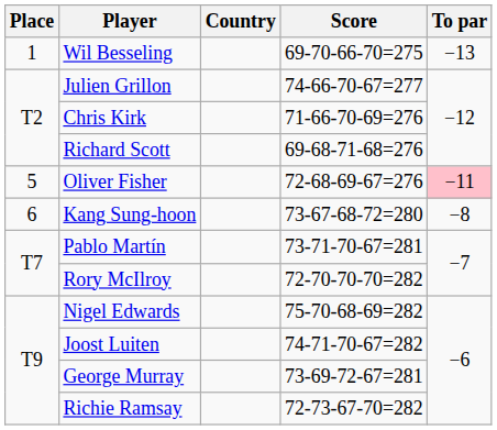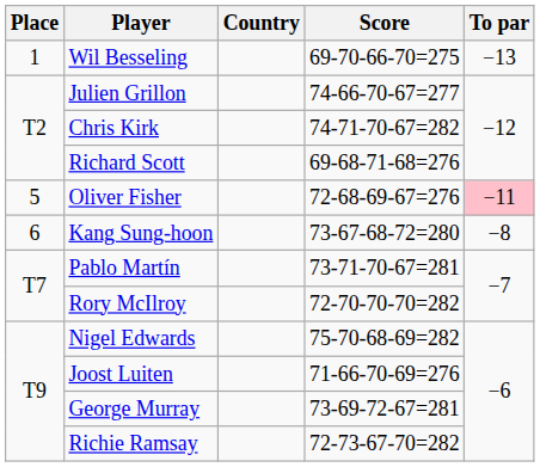Chris Kirk | Score: 71-66-70-69=276 -> 74-71-70-67=282
Joost Luiten | Score: 74-71-70-67=282 -> 71-66-70-69=276
